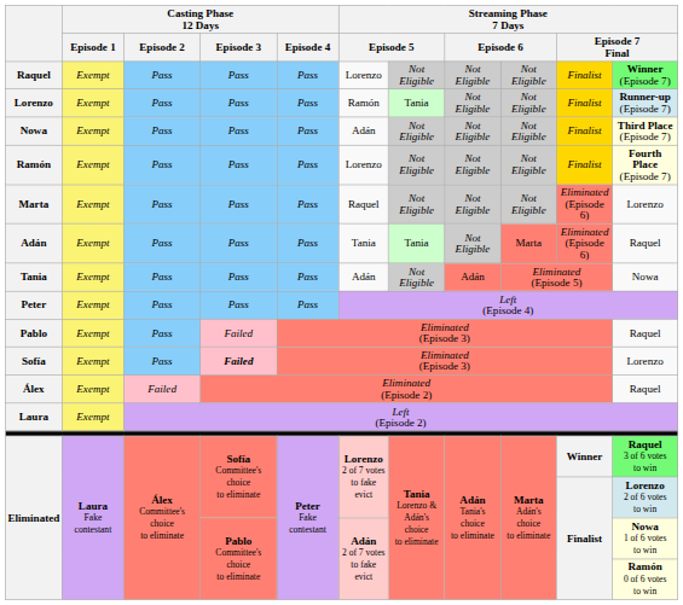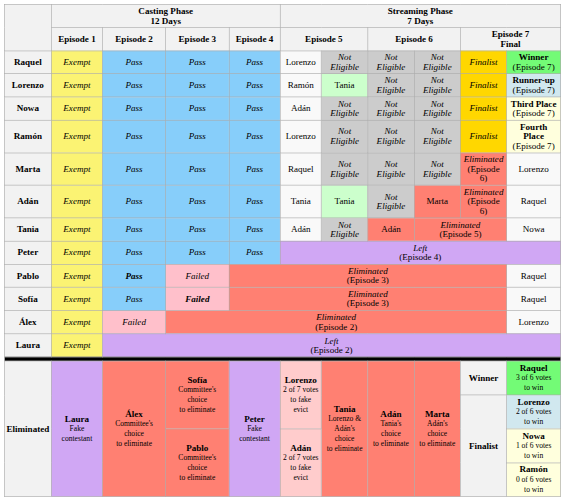Pablo | Casting Phase 12 Days / Episode 2: normal -> bold
Sofía | column 12: Lorenzo -> Raquel
Álex | column 12: Raquel -> Lorenzo
